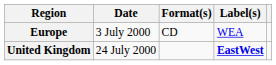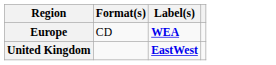- column: Date | 3 July 2000 | 24 July 2000
Europe | Label(s): normal -> bold
